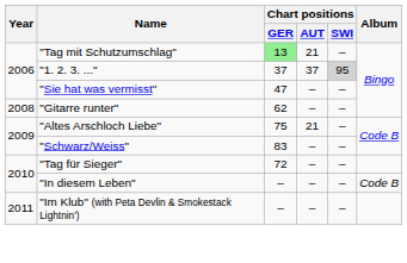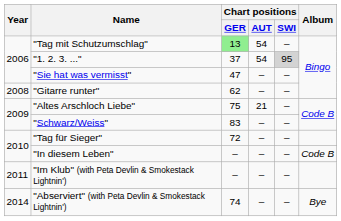"Tag mit Schutzumschlag" | Chart positions / AUT: 21 -> 54
"1. 2. 3. ..." | Chart positions / AUT: 37 -> 54
+ row: 2014 | "Abserviert" (with Peta Devlin & Smokestack Lightnin') | 74 | – | – | Bye
